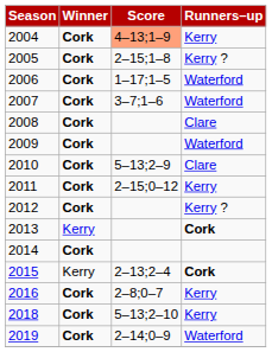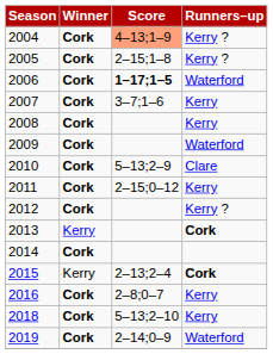2004 | Runners–up: Kerry -> Kerry ?
2006 | Score: normal -> bold
2007 | Runners–up: Waterford -> Kerry
2008 | Runners–up: Clare -> Kerry
